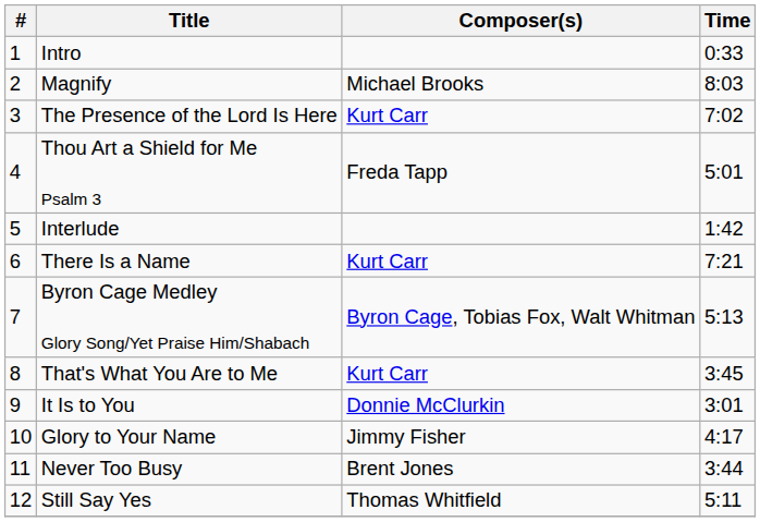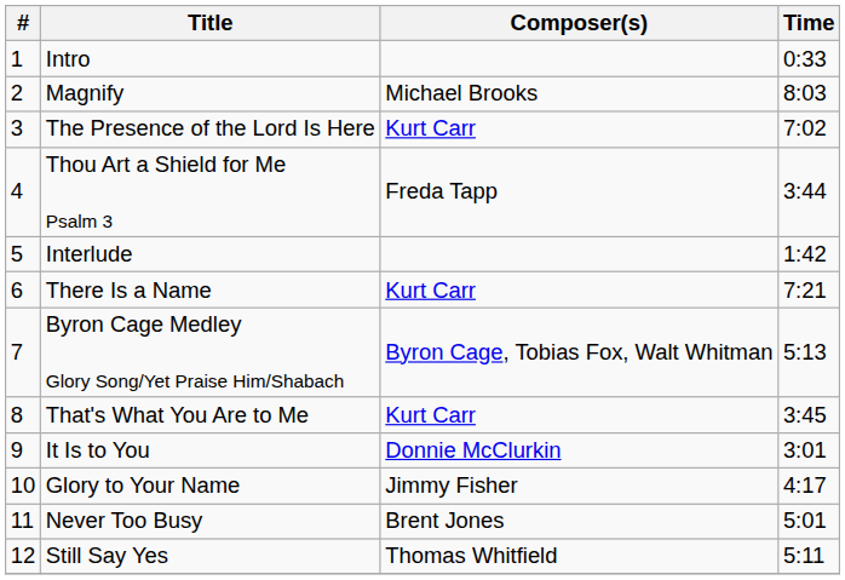Thou Art a Shield for Me Psalm 3 | Time: 5:01 -> 3:44
Never Too Busy | Time: 3:44 -> 5:01
